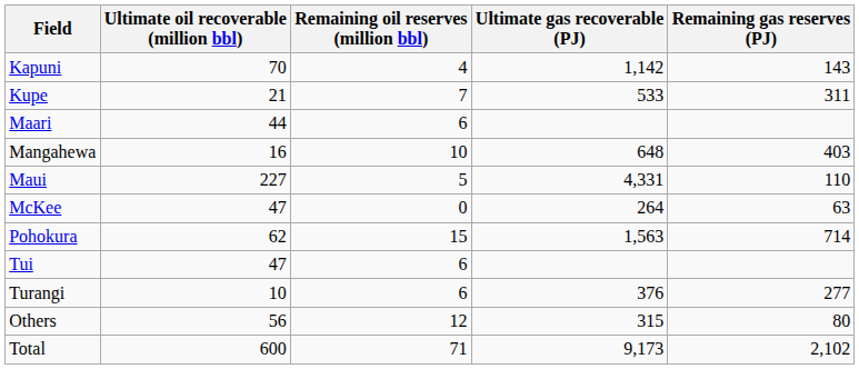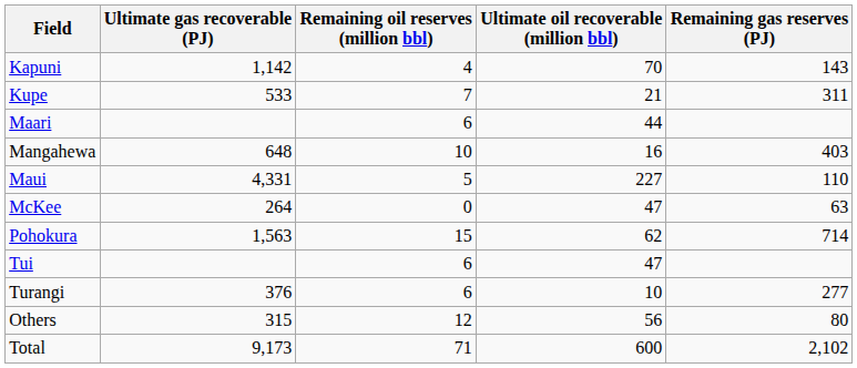columns swapped: Ultimate oil recoverable (million bbl) <-> Ultimate gas recoverable (PJ)
